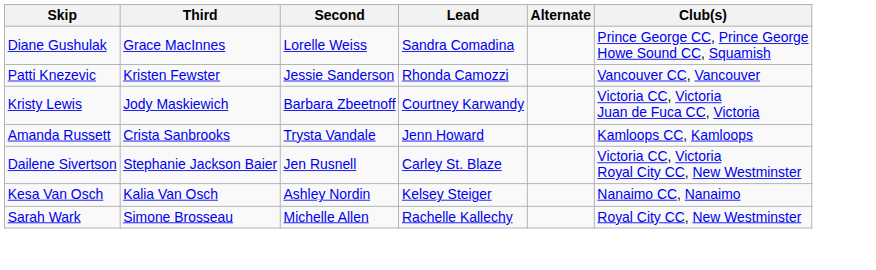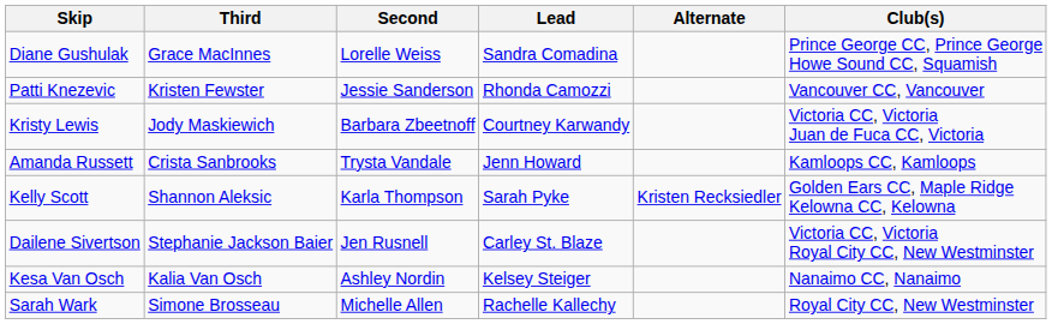+ row: Kelly Scott | Shannon Aleksic | Karla Thompson | Sarah Pyke | Kristen Recksiedler | Golden Ears CC, Maple Ridge Kelowna CC, Kelowna
